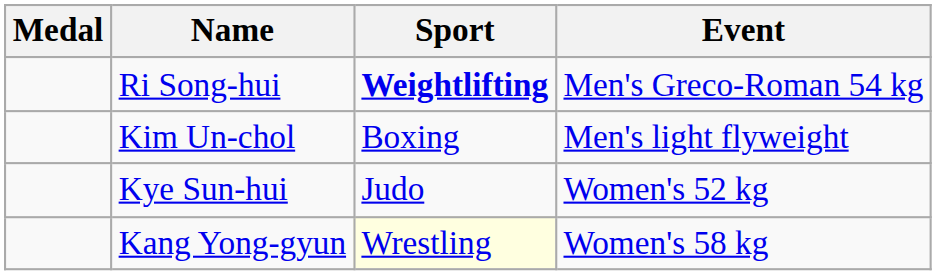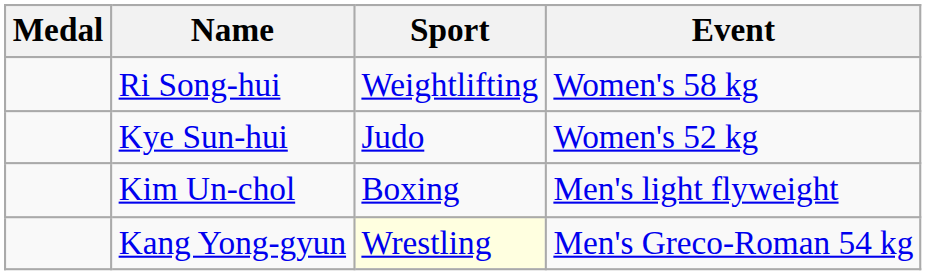Ri Song-hui | Sport: bold -> normal
Ri Song-hui | Event: Men's Greco-Roman 54 kg -> Women's 58 kg
rows swapped: Kim Un-chol <-> Kye Sun-hui
Kang Yong-gyun | Event: Women's 58 kg -> Men's Greco-Roman 54 kg
